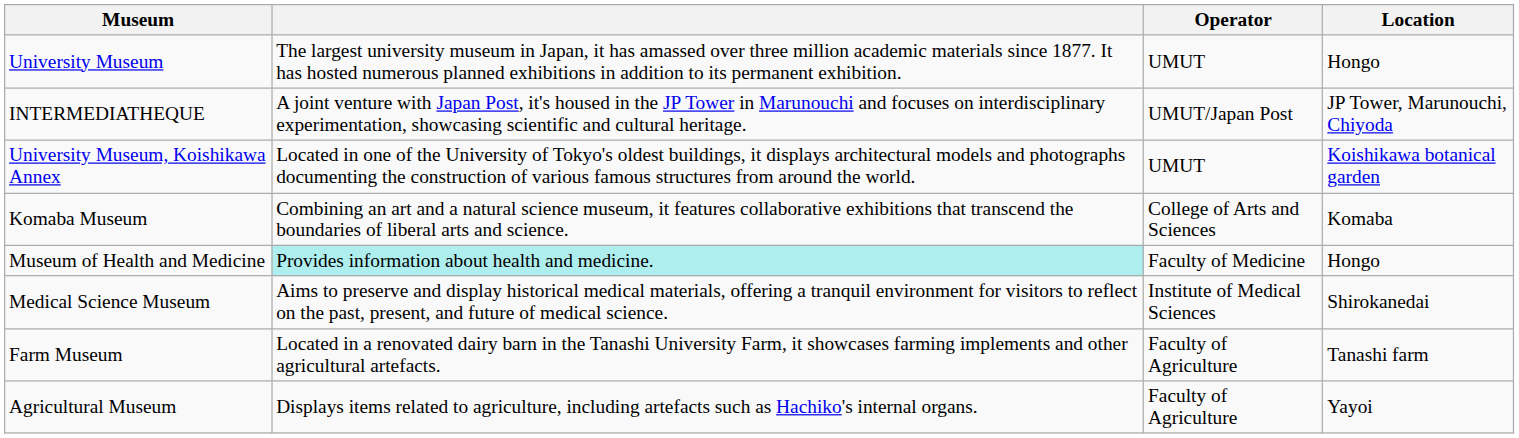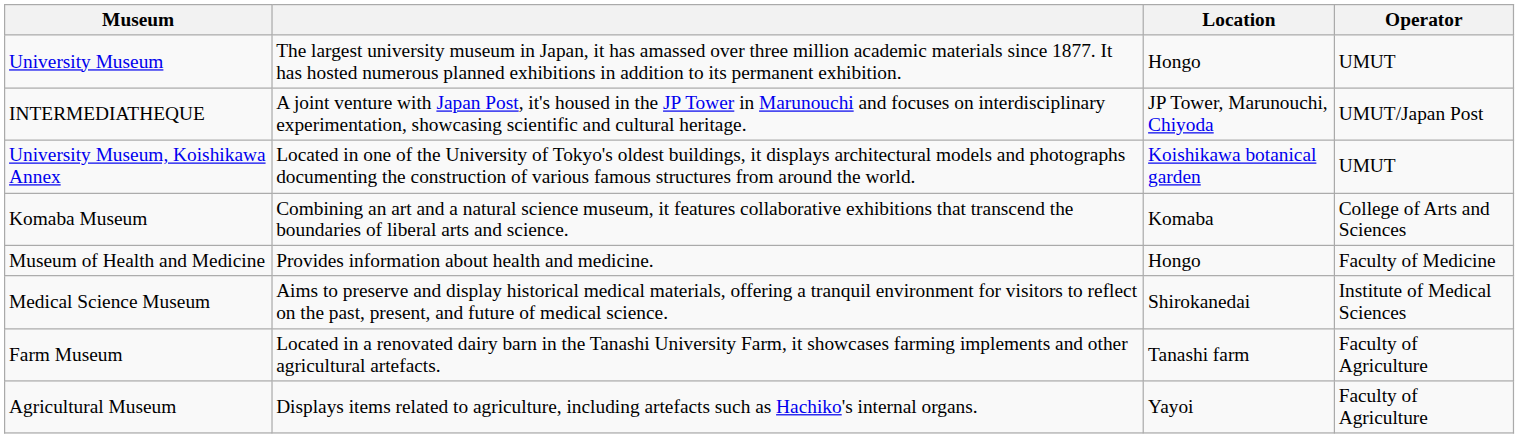columns swapped: Location <-> Operator
Museum of Health and Medicine | column 2: paleturquoise background -> no background
